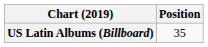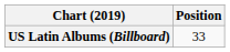US Latin Albums (Billboard) | Position: 35 -> 33
